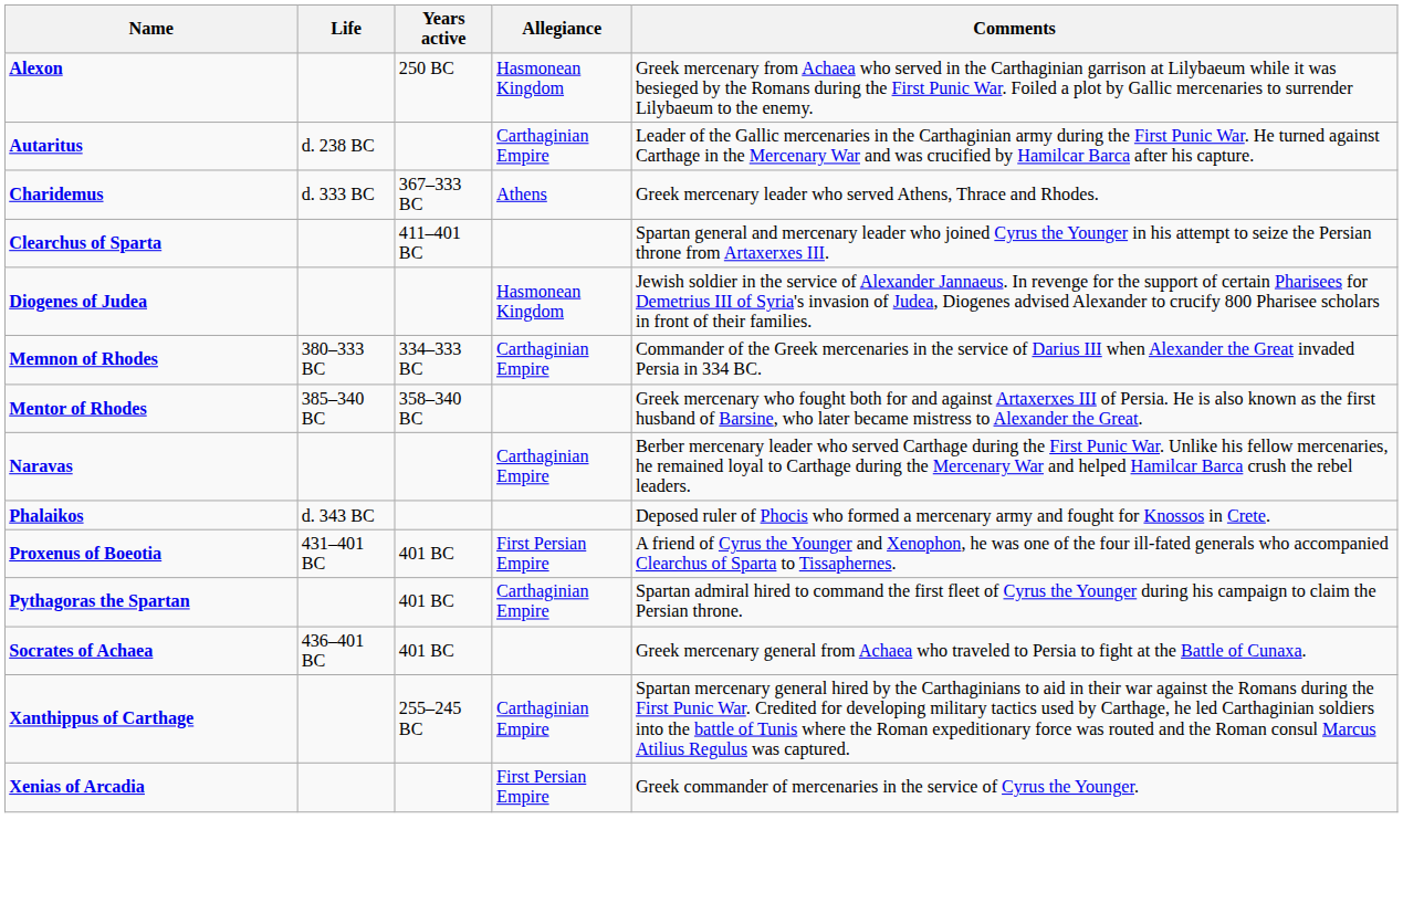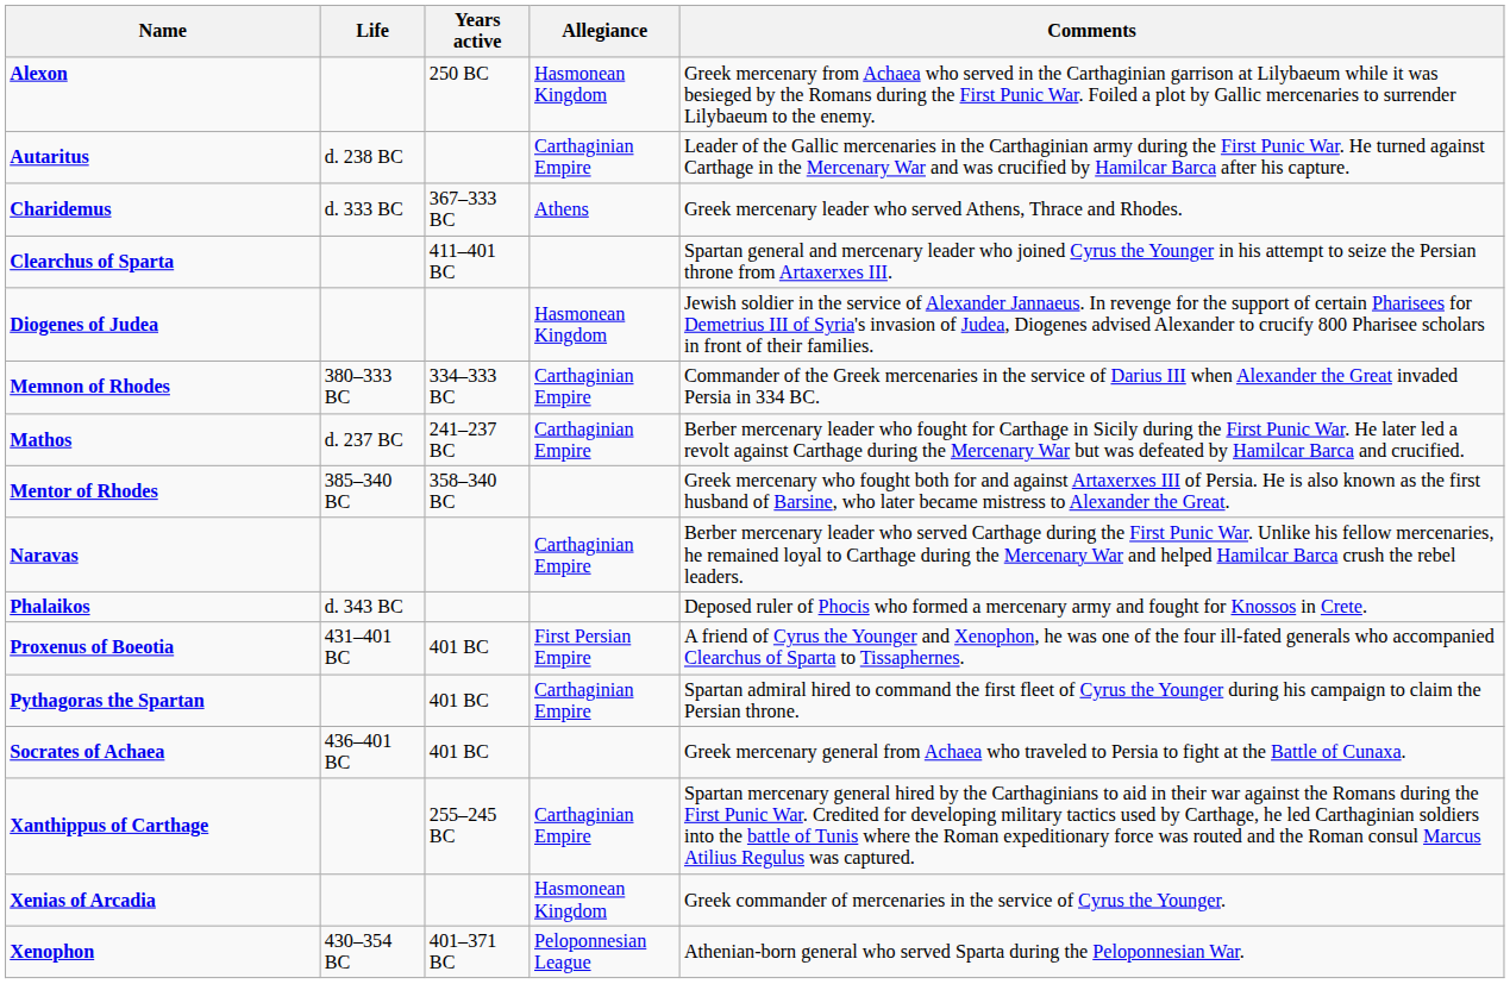+ row: Mathos | d. 237 BC | 241–237 BC | Carthaginian Empire | Berber mercenary leader who fought for Carthage in Sicily during the First Punic War. He later led a revolt against Carthage during the Mercenary War but was defeated by Hamilcar Barca and crucified.
Xenias of Arcadia | Allegiance: First Persian Empire -> Hasmonean Kingdom
+ row: Xenophon | 430–354 BC | 401–371 BC | Peloponnesian League | Athenian-born general who served Sparta during the Peloponnesian War.
